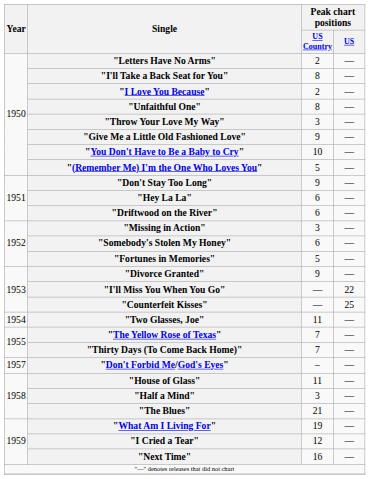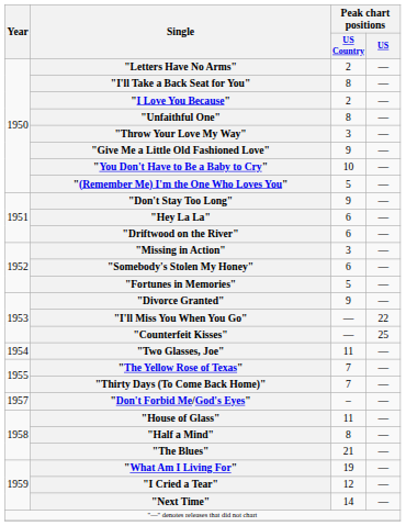"Half a Mind" | Peak chart positions / US Country: 3 -> 8
"Next Time" | Peak chart positions / US Country: 16 -> 14
